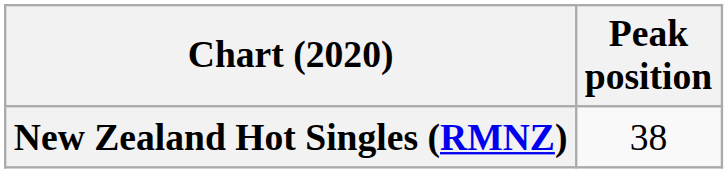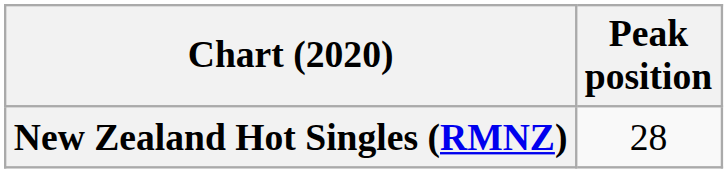New Zealand Hot Singles (RMNZ) | Peak position: 38 -> 28
